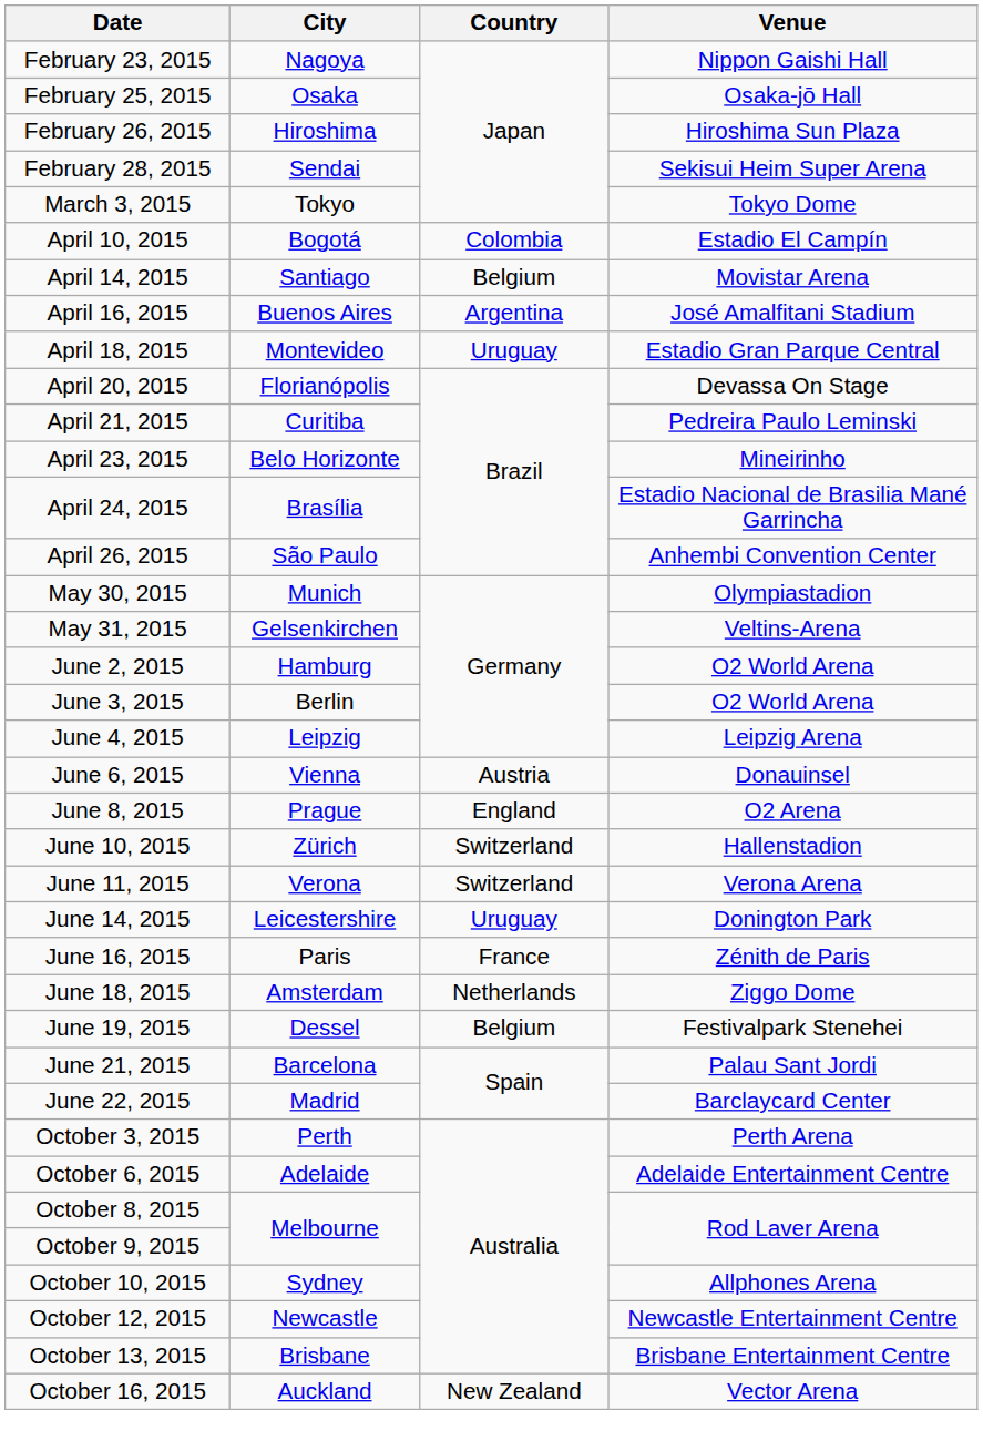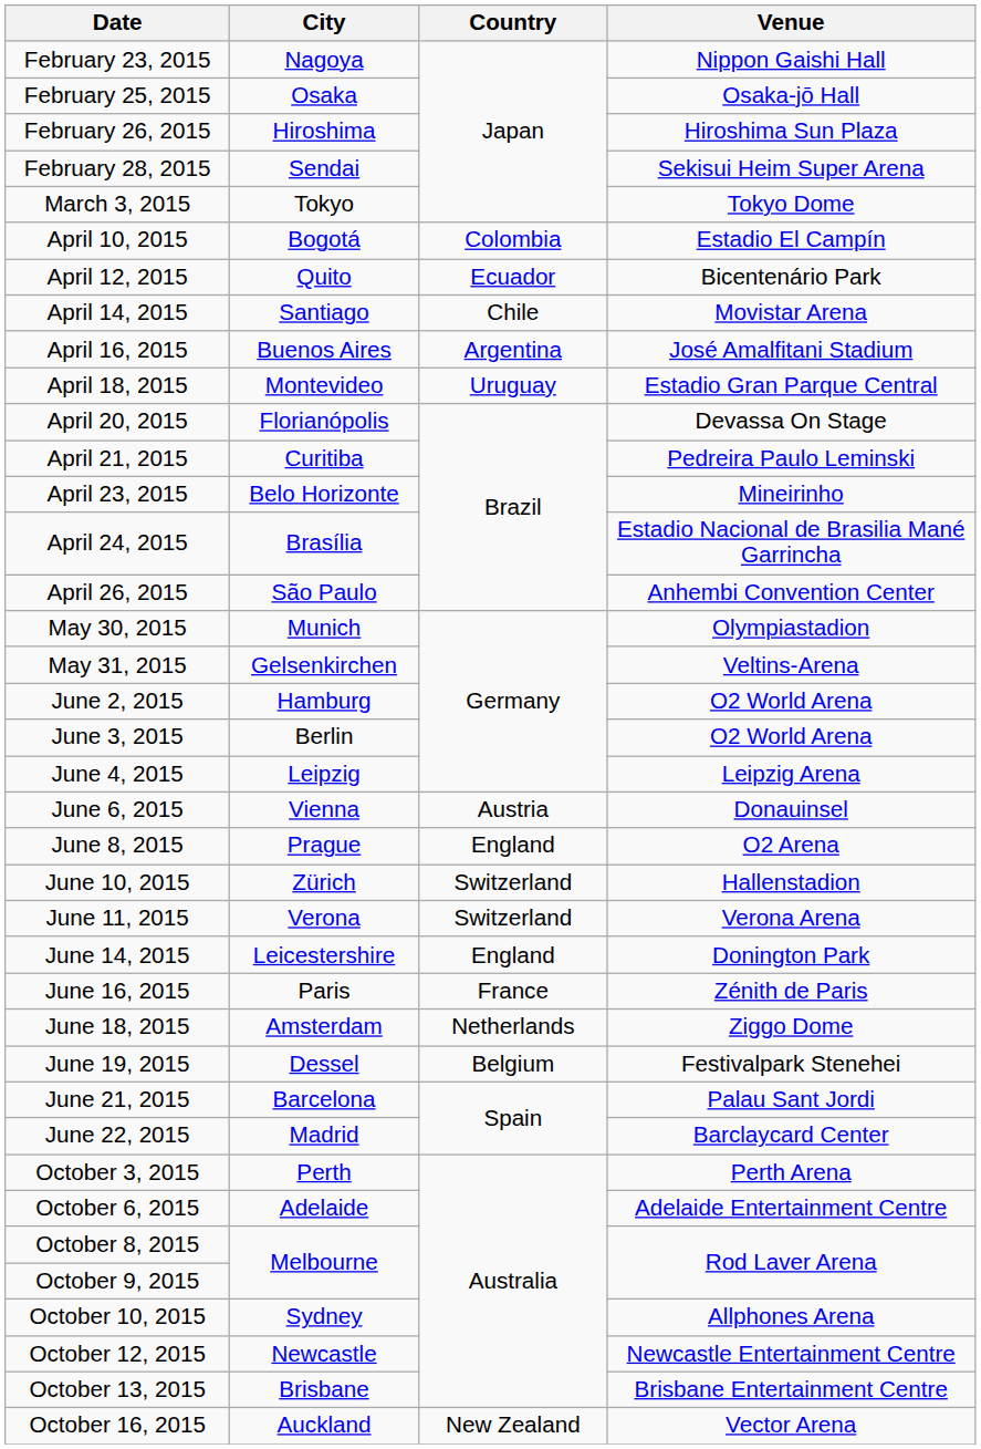+ row: April 12, 2015 | Quito | Ecuador | Bicentenário Park
April 14, 2015 | Country: Belgium -> Chile
June 14, 2015 | Country: Uruguay -> England
